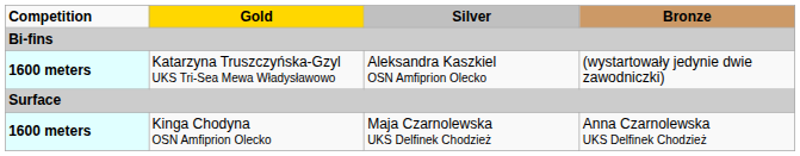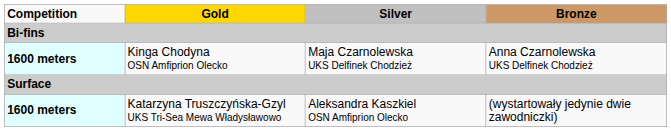rows swapped: Kinga Chodyna OSN Amfiprion Olecko <-> Katarzyna Truszczyńska-Gzyl UKS Tri-Sea Mewa Władysławowo
